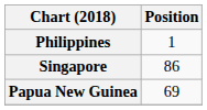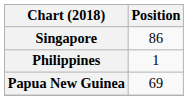rows swapped: Philippines <-> Singapore
